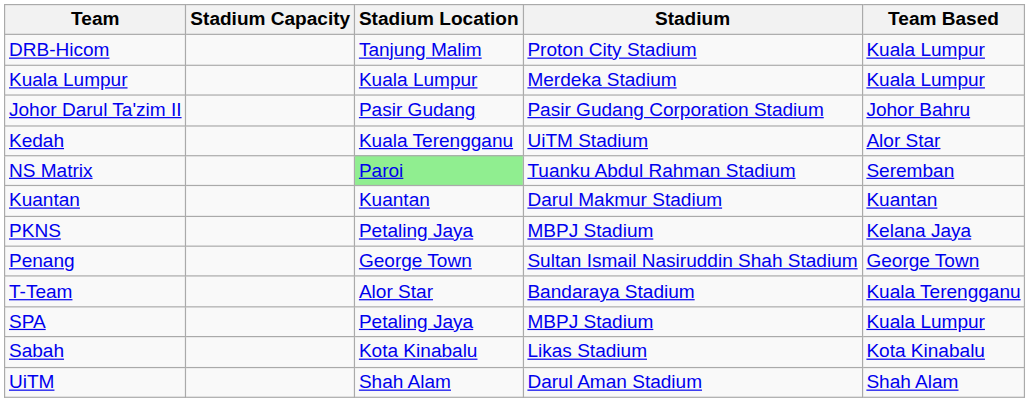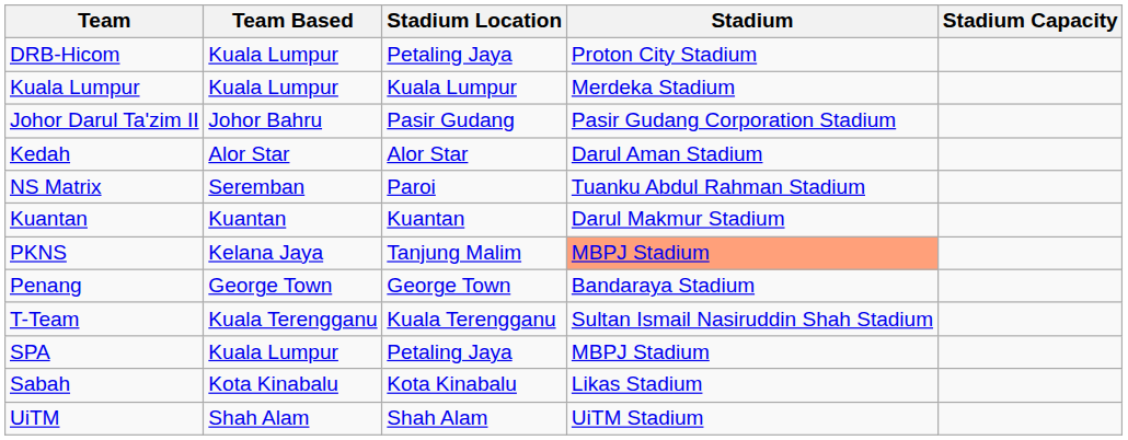columns swapped: Team Based <-> Stadium Capacity
DRB-Hicom | Stadium Location: Tanjung Malim -> Petaling Jaya
Kedah | Stadium Location: Kuala Terengganu -> Alor Star
Kedah | Stadium: UiTM Stadium -> Darul Aman Stadium
NS Matrix | Stadium Location: lightgreen background -> no background
PKNS | Stadium Location: Petaling Jaya -> Tanjung Malim
PKNS | Stadium: no background -> lightsalmon background
Penang | Stadium: Sultan Ismail Nasiruddin Shah Stadium -> Bandaraya Stadium
T-Team | Stadium Location: Alor Star -> Kuala Terengganu
T-Team | Stadium: Bandaraya Stadium -> Sultan Ismail Nasiruddin Shah Stadium
UiTM | Stadium: Darul Aman Stadium -> UiTM Stadium
